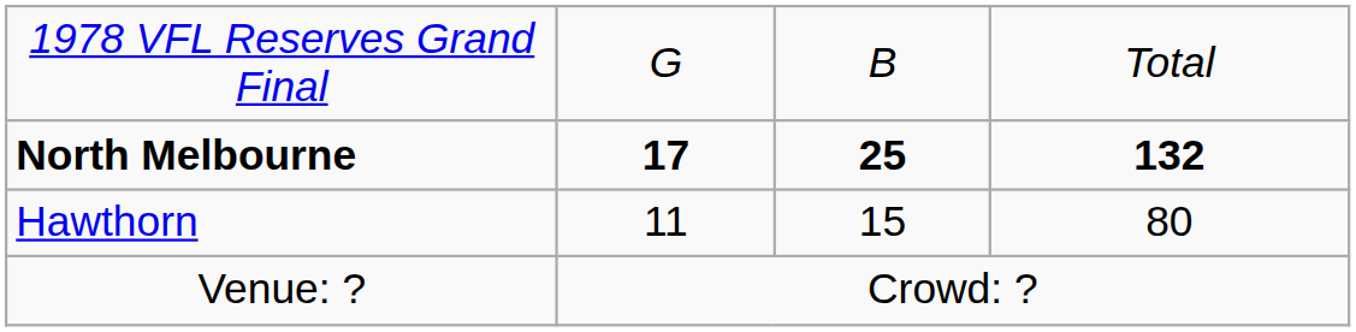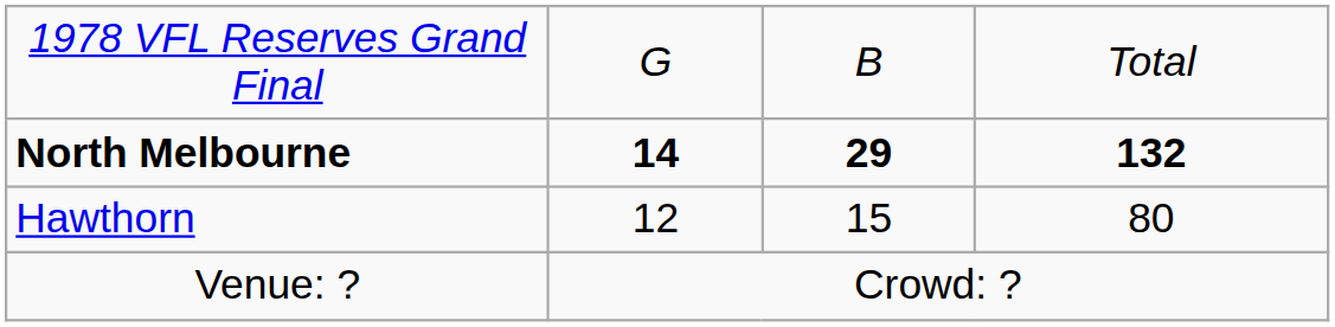North Melbourne | column 2: 17 -> 14
North Melbourne | column 3: 25 -> 29
Hawthorn | column 2: 11 -> 12
